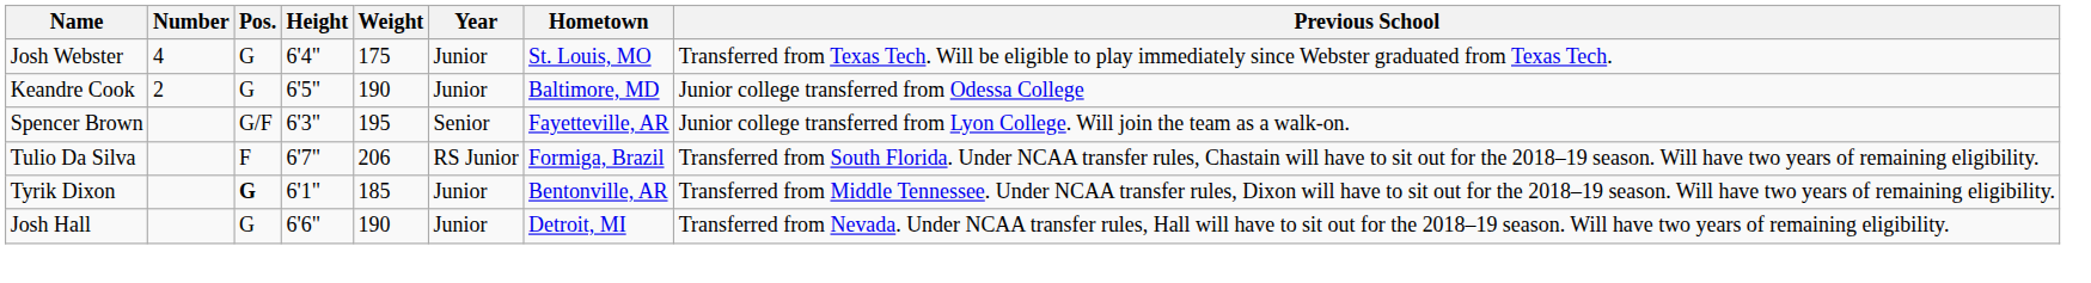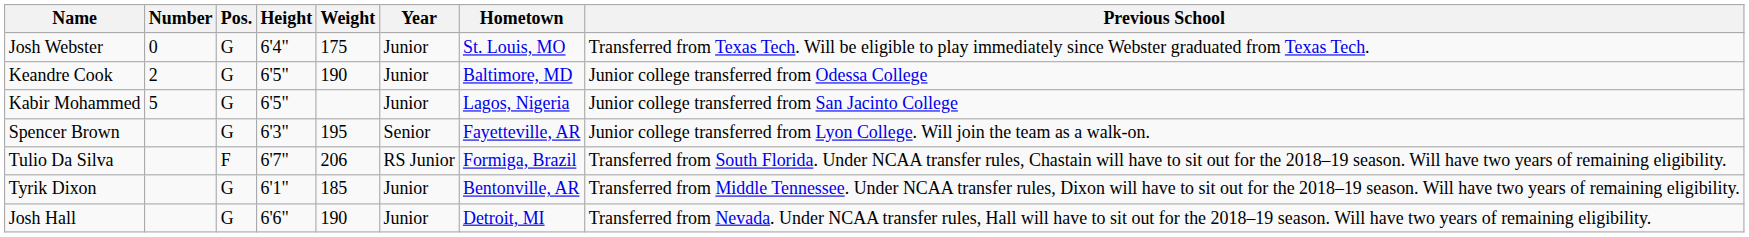Josh Webster | Number: 4 -> 0
+ row: Kabir Mohammed | 5 | G | 6'5" | Junior | Lagos, Nigeria | Junior college transferred from San Jacinto College
Spencer Brown | Pos.: G/F -> G
Tyrik Dixon | Pos.: bold -> normal
